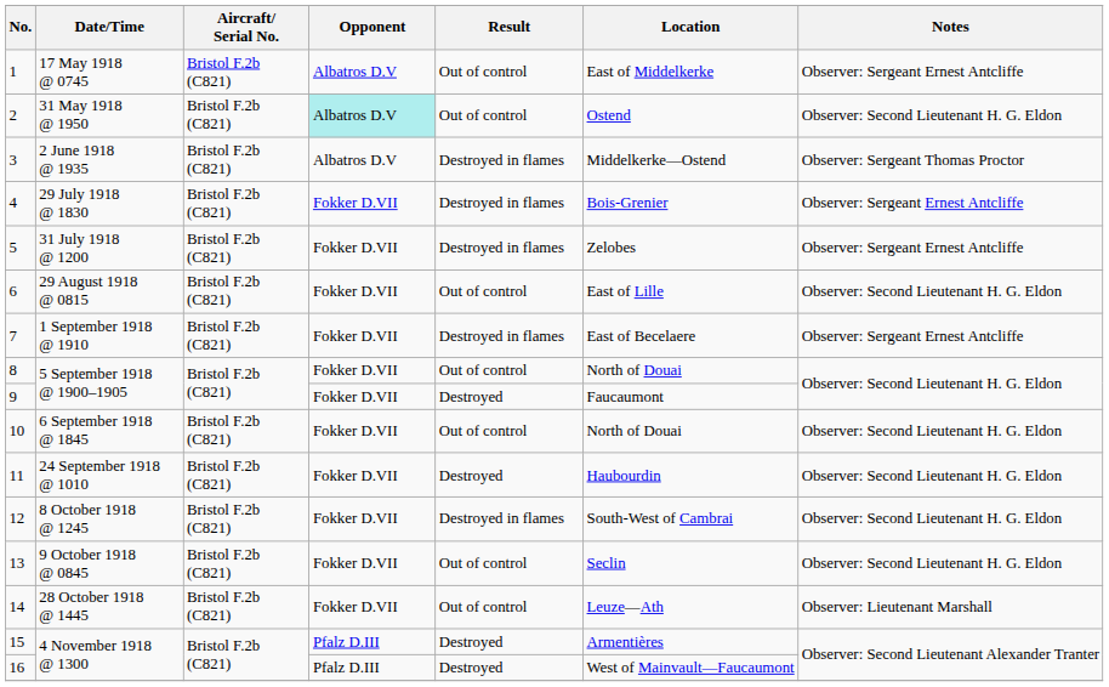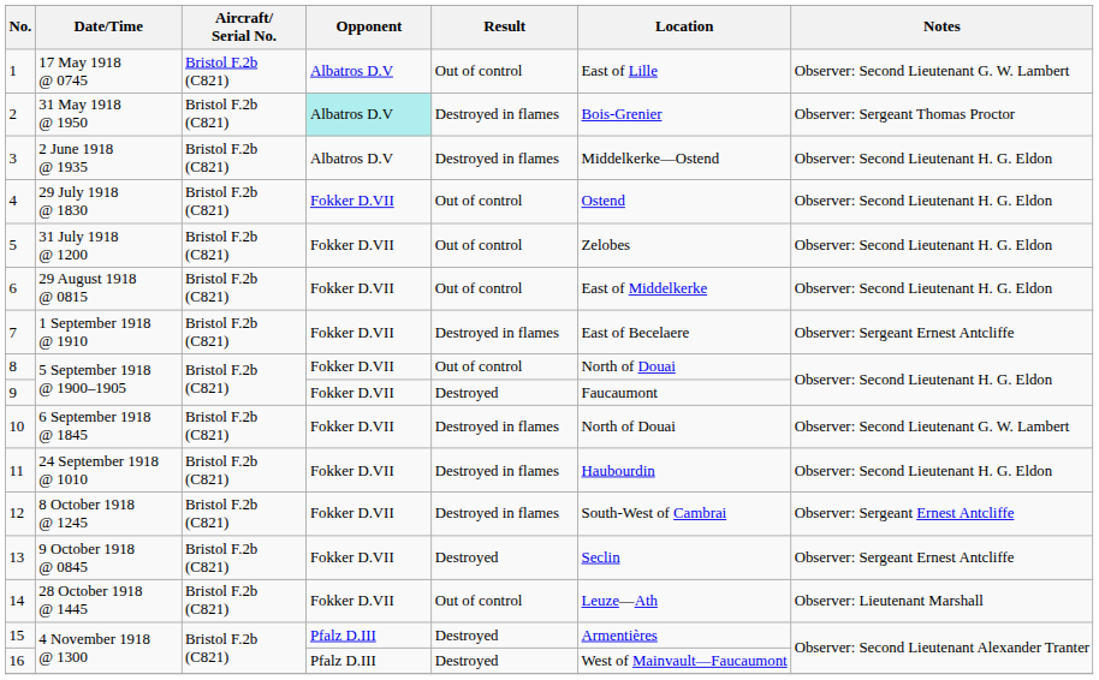1 | Location: East of Middelkerke -> East of Lille
1 | Notes: Observer: Sergeant Ernest Antcliffe -> Observer: Second Lieutenant G. W. Lambert
2 | Result: Out of control -> Destroyed in flames
2 | Location: Ostend -> Bois-Grenier
2 | Notes: Observer: Second Lieutenant H. G. Eldon -> Observer: Sergeant Thomas Proctor
3 | Notes: Observer: Sergeant Thomas Proctor -> Observer: Second Lieutenant H. G. Eldon
4 | Result: Destroyed in flames -> Out of control
4 | Location: Bois-Grenier -> Ostend
4 | Notes: Observer: Sergeant Ernest Antcliffe -> Observer: Second Lieutenant H. G. Eldon
5 | Result: Destroyed in flames -> Out of control
5 | Notes: Observer: Sergeant Ernest Antcliffe -> Observer: Second Lieutenant H. G. Eldon
6 | Location: East of Lille -> East of Middelkerke
10 | Result: Out of control -> Destroyed in flames
10 | Notes: Observer: Second Lieutenant H. G. Eldon -> Observer: Second Lieutenant G. W. Lambert
11 | Result: Destroyed -> Destroyed in flames
12 | Notes: Observer: Second Lieutenant H. G. Eldon -> Observer: Sergeant Ernest Antcliffe
13 | Result: Out of control -> Destroyed
13 | Notes: Observer: Second Lieutenant H. G. Eldon -> Observer: Sergeant Ernest Antcliffe
